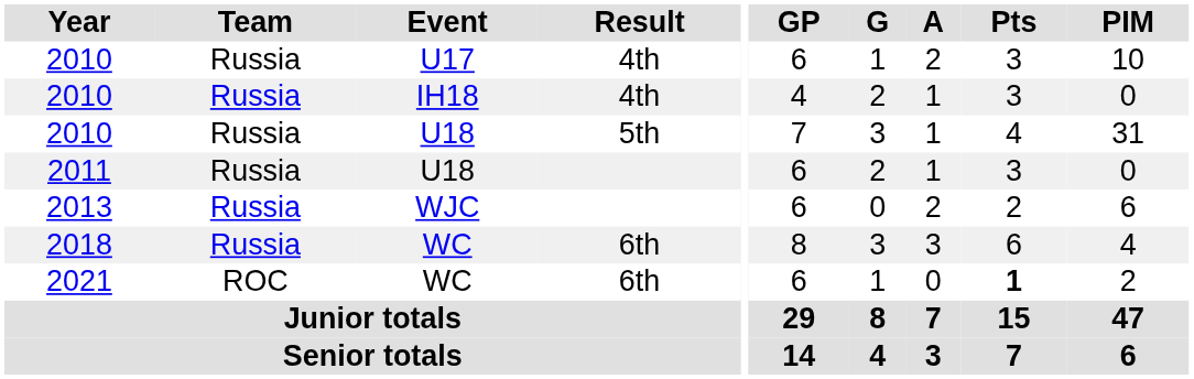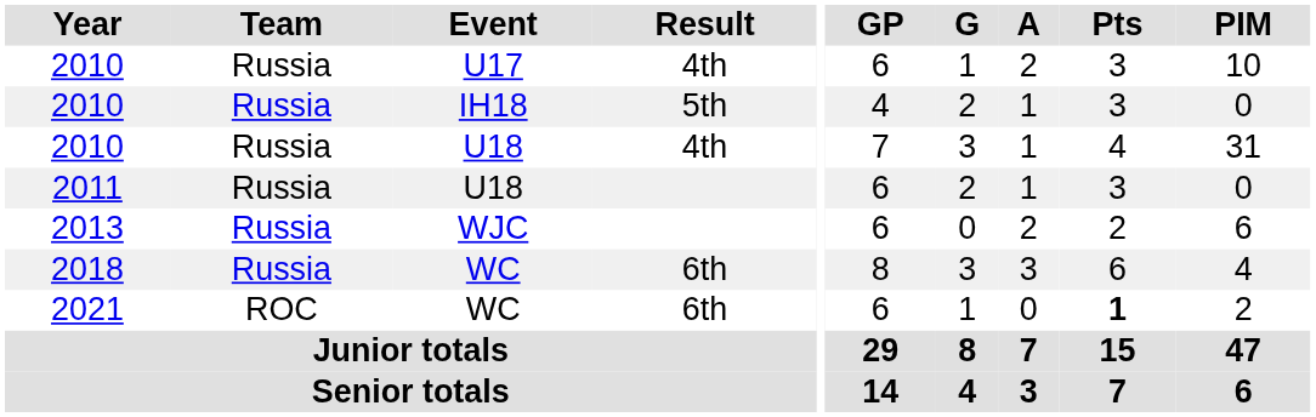2010 / IH18 | Result: 4th -> 5th
2010 / U18 | Result: 5th -> 4th
